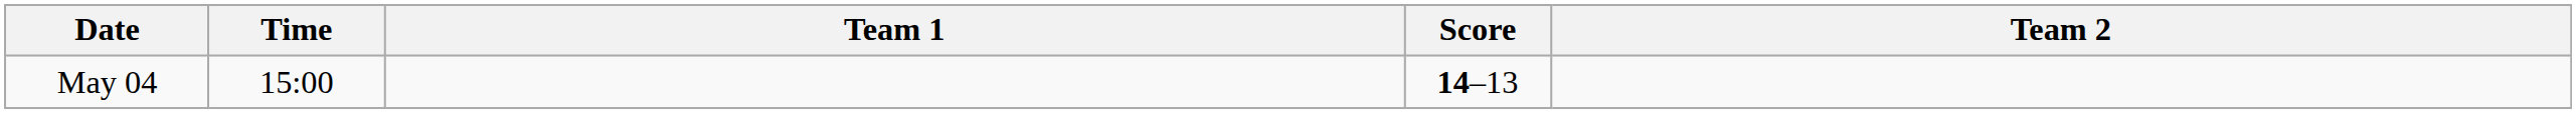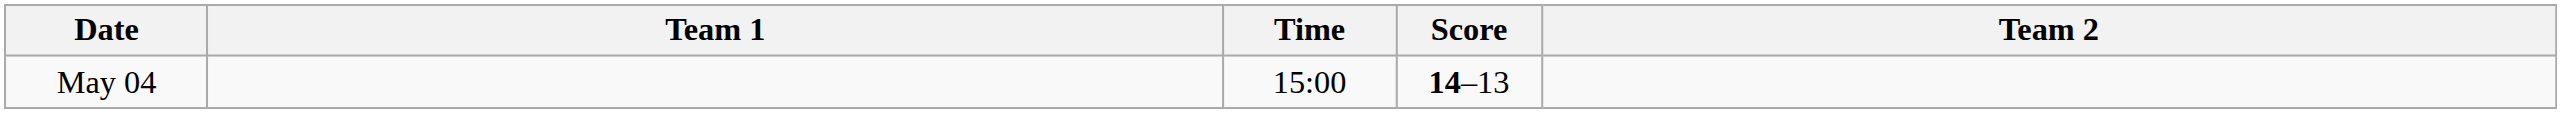columns swapped: Time <-> Team 1
